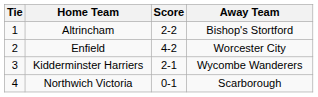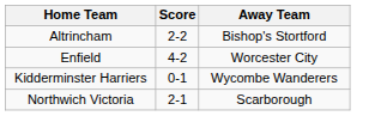- column: Tie | 1 | 2 | 3 | 4
Kidderminster Harriers | Score: 2-1 -> 0-1
Northwich Victoria | Score: 0-1 -> 2-1
